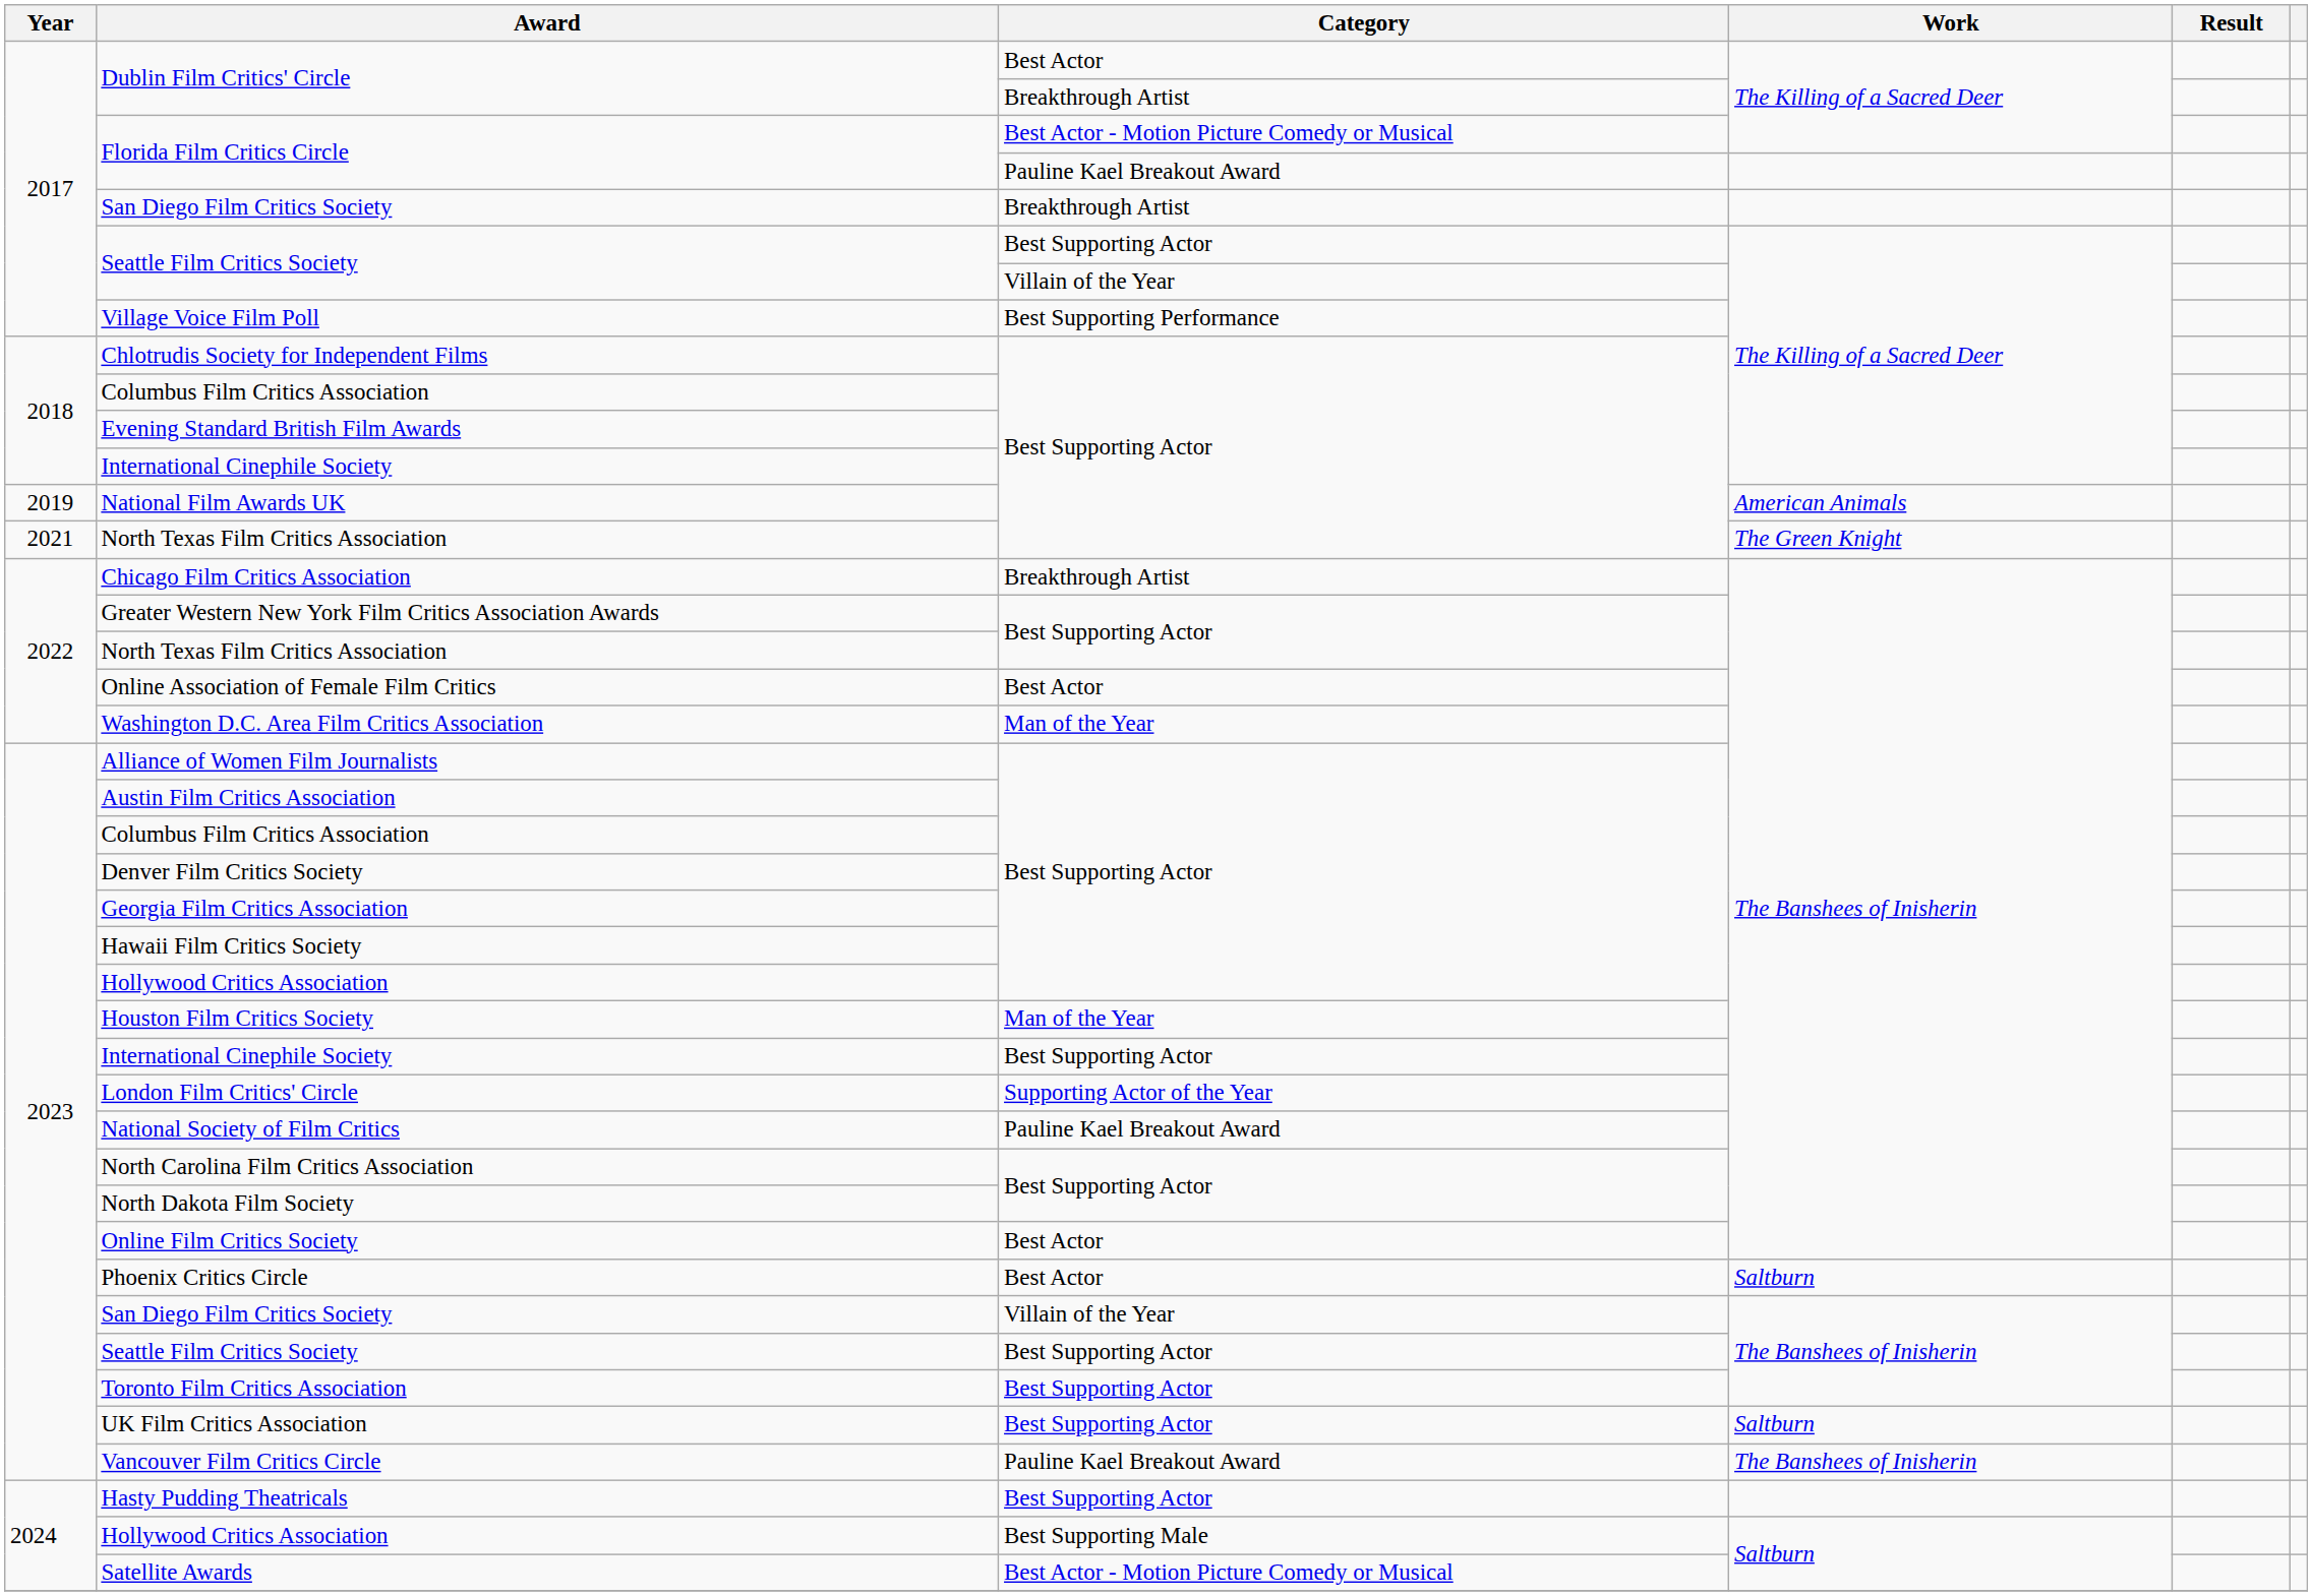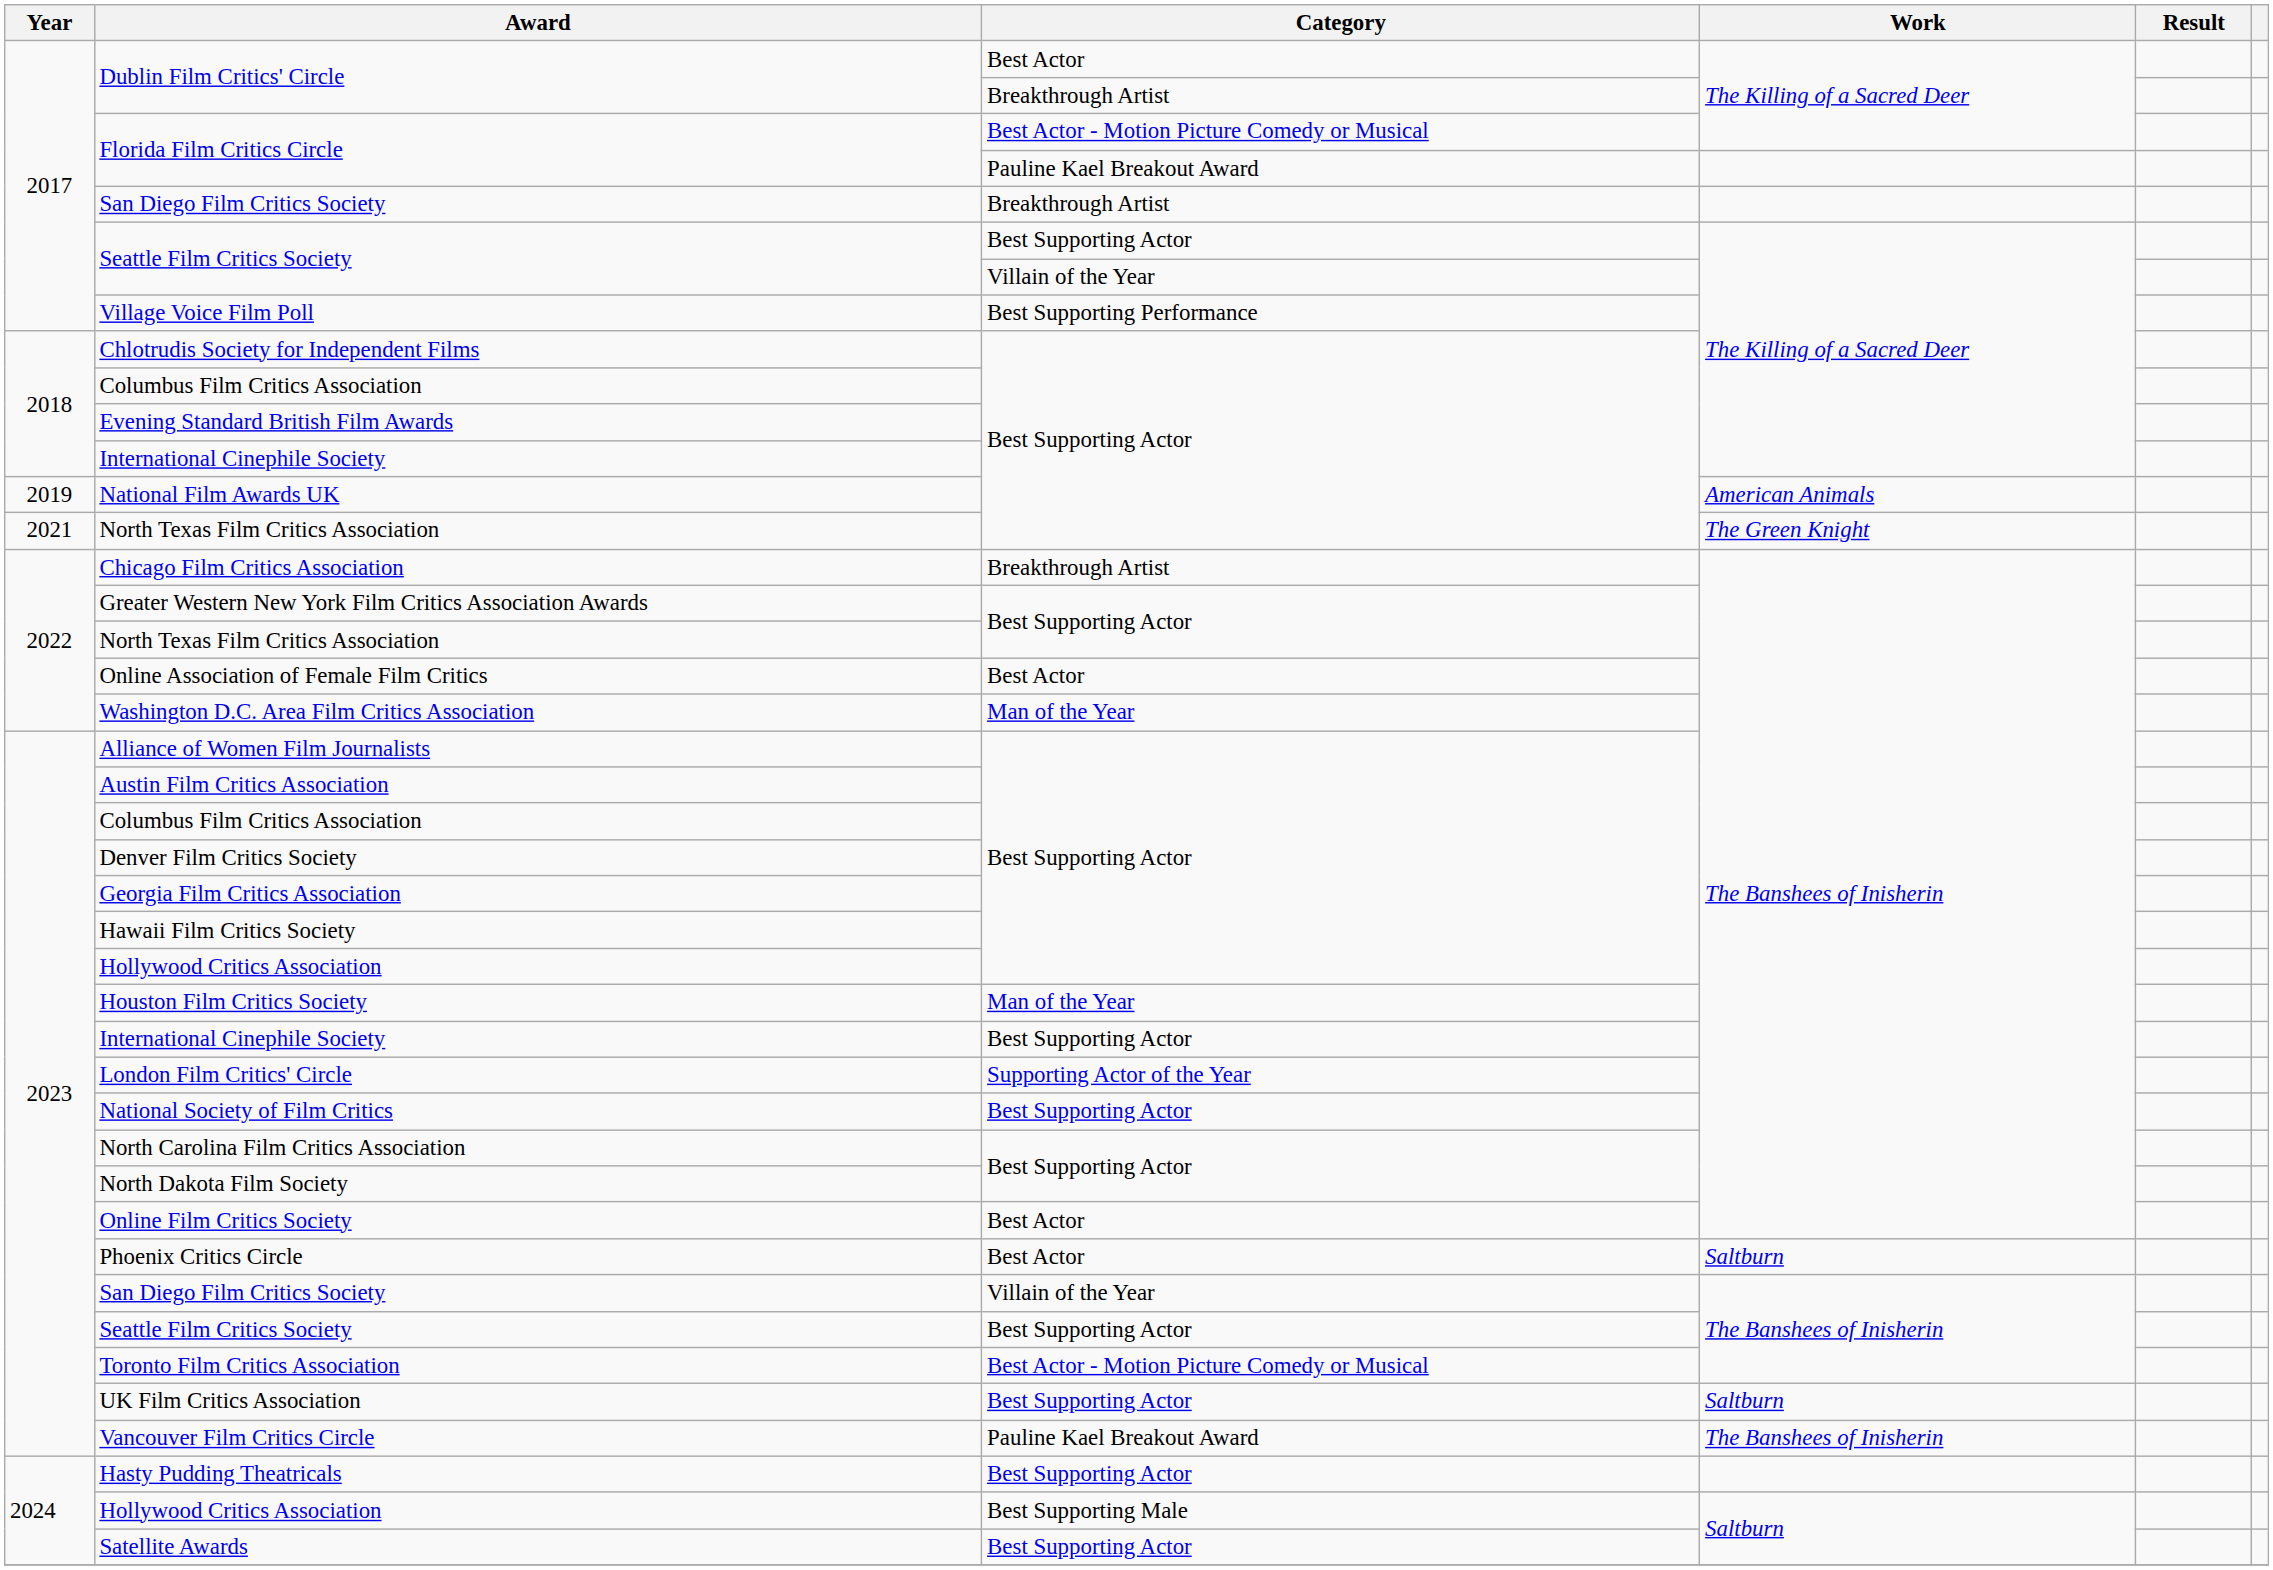National Society of Film Critics | Category: Pauline Kael Breakout Award -> Best Supporting Actor
Toronto Film Critics Association | Category: Best Supporting Actor -> Best Actor - Motion Picture Comedy or Musical
Satellite Awards | Category: Best Actor - Motion Picture Comedy or Musical -> Best Supporting Actor
